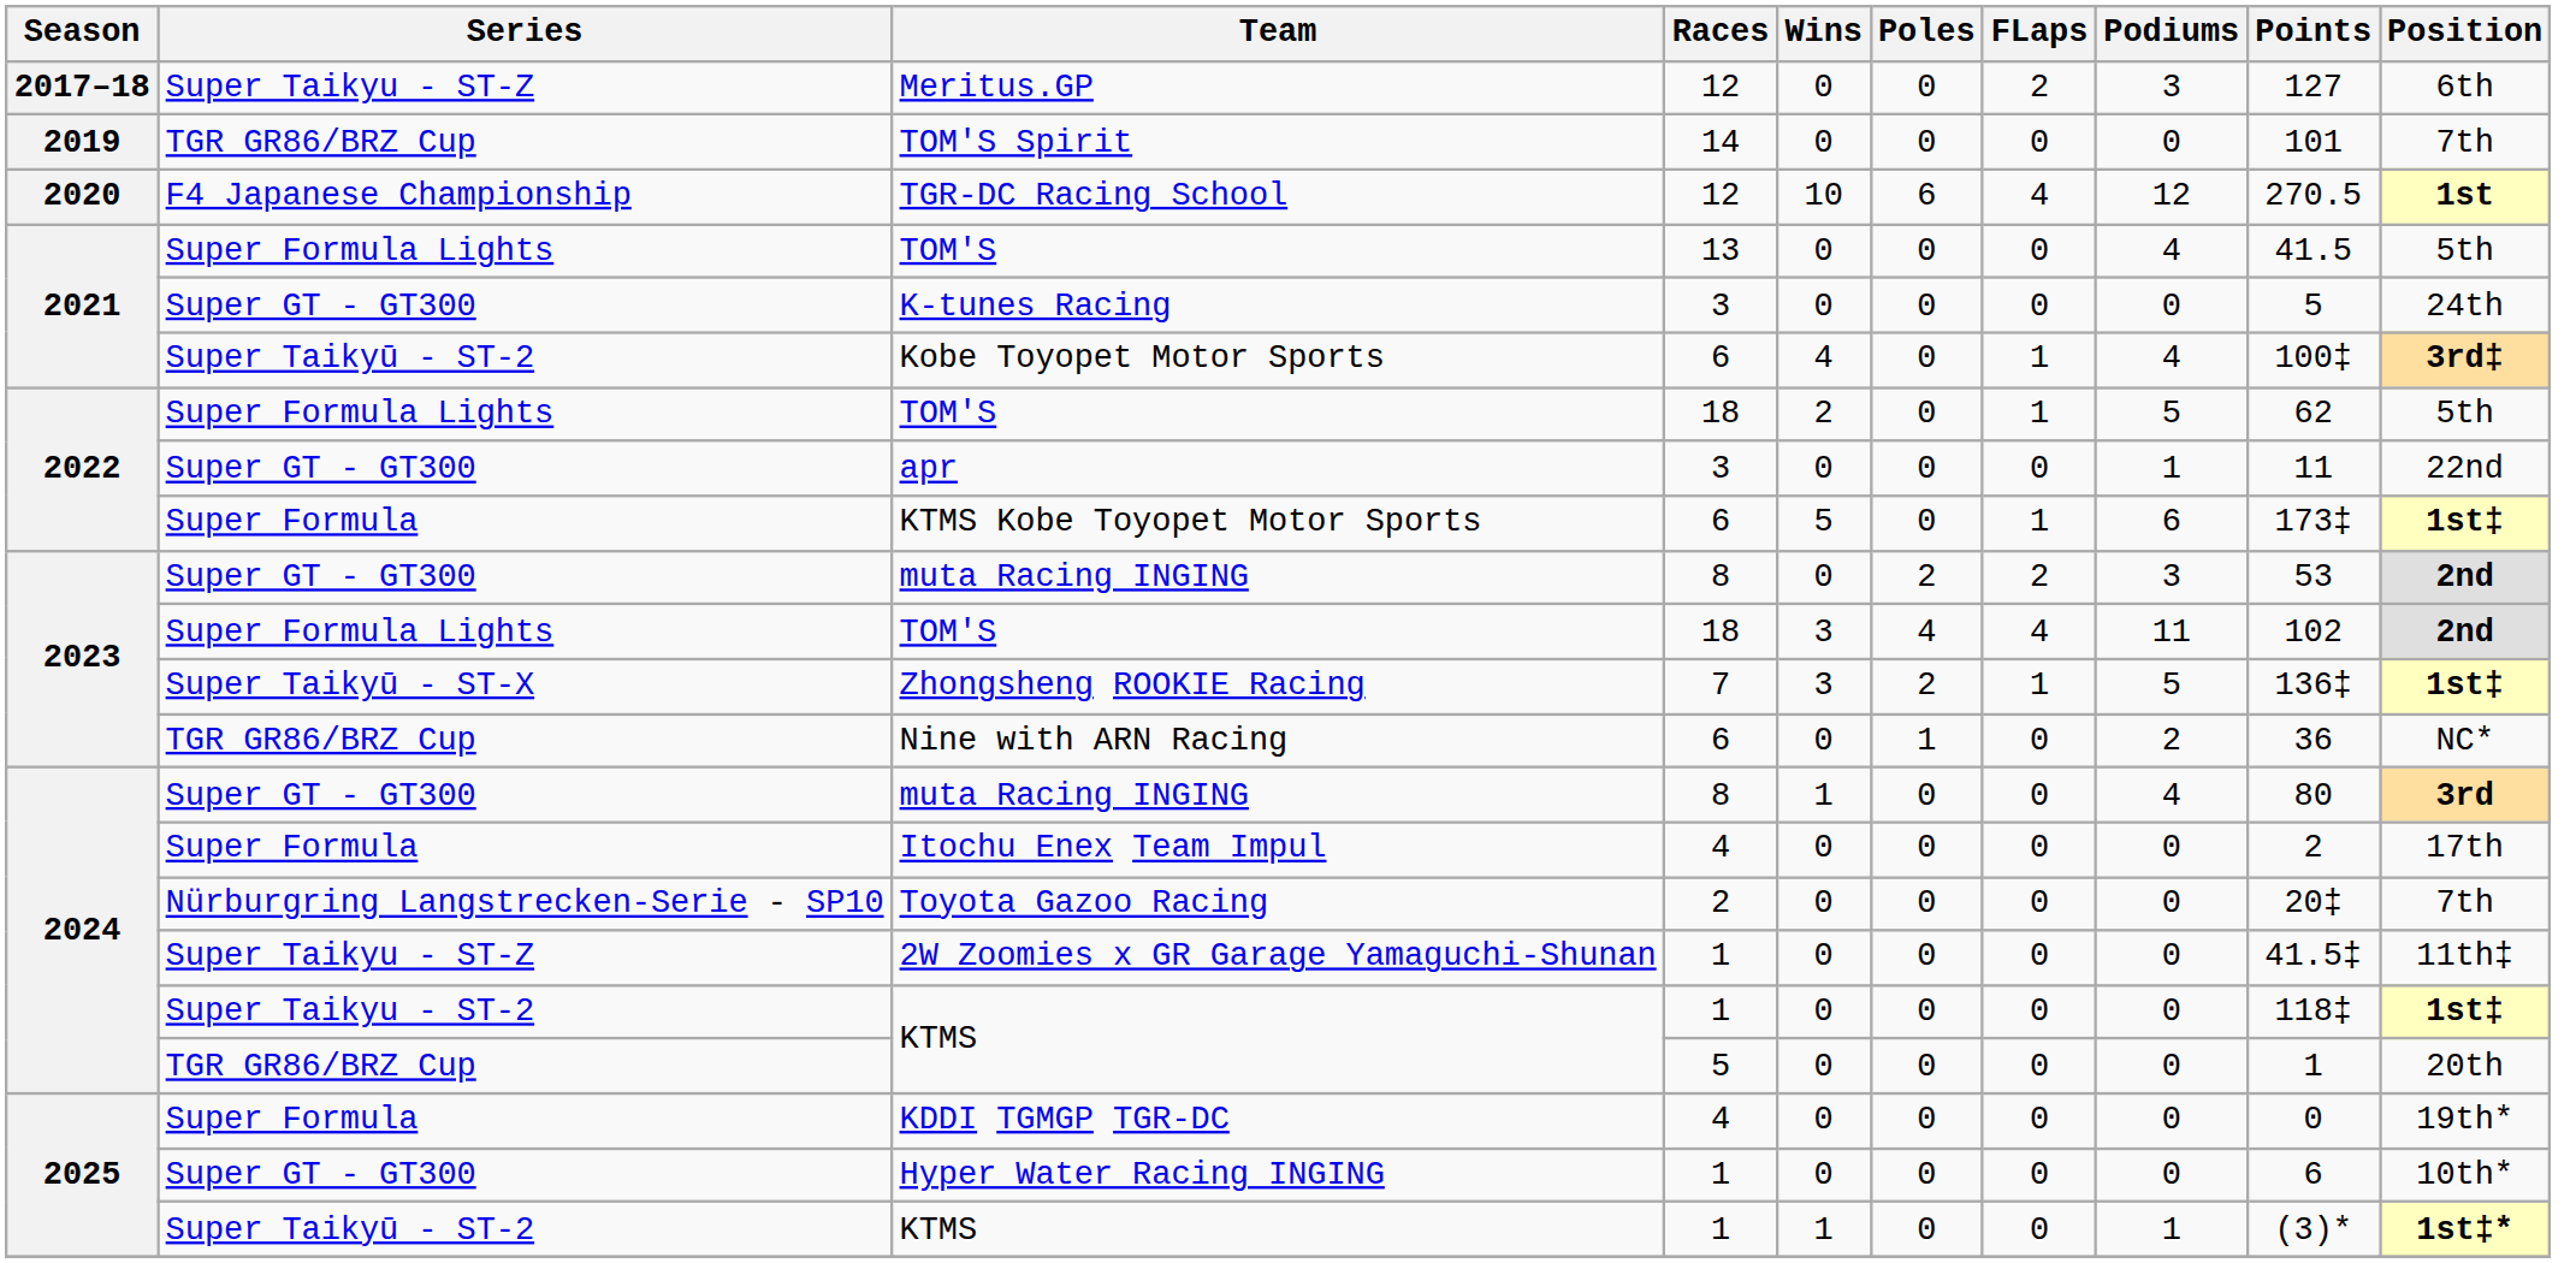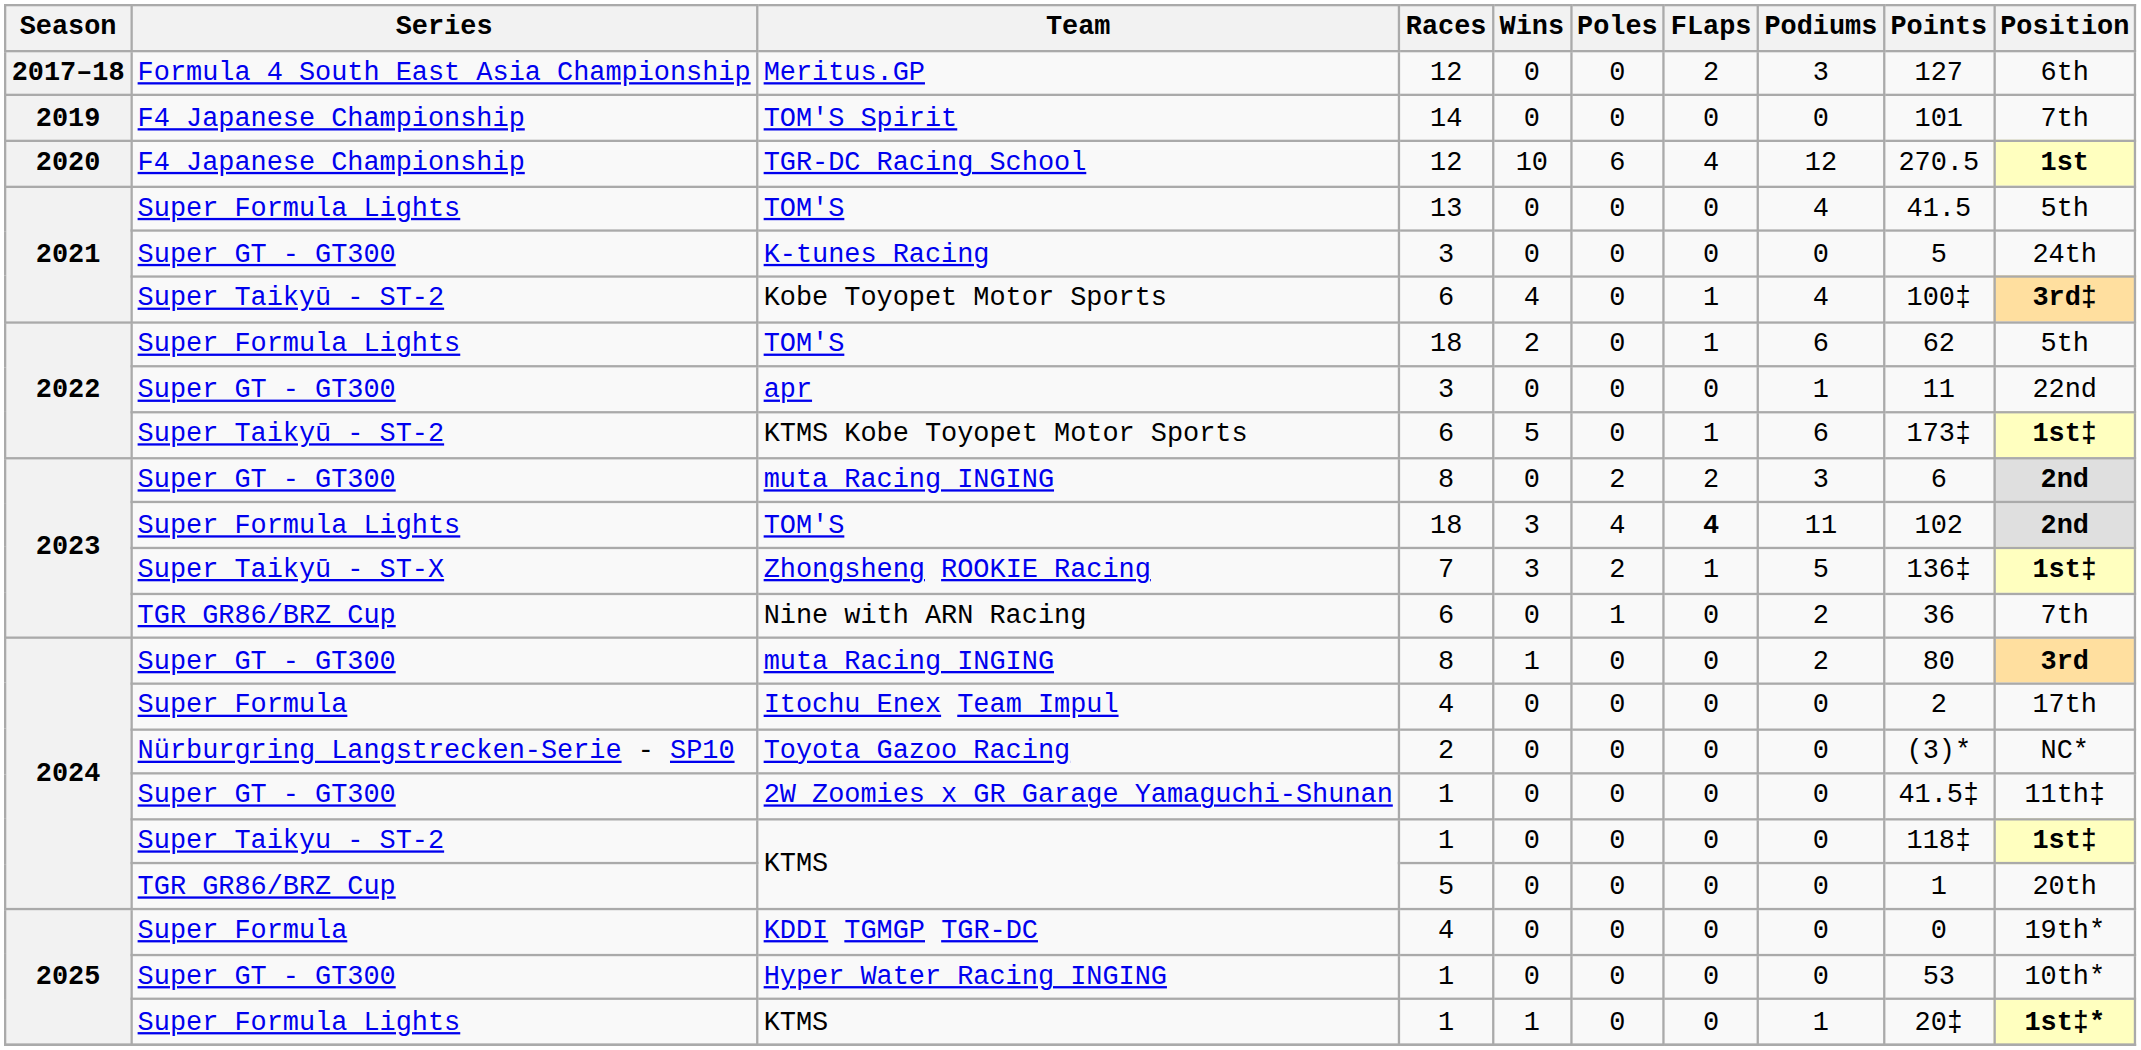Meritus.GP | Series: Super Taikyu - ST-Z -> Formula 4 South East Asia Championship
TOM'S Spirit | Series: TGR GR86/BRZ Cup -> F4 Japanese Championship
2022 / TOM'S | Podiums: 5 -> 6
KTMS Kobe Toyopet Motor Sports | Series: Super Formula -> Super Taikyū - ST-2
2023 / muta Racing INGING | Points: 53 -> 6
2023 / TOM'S | FLaps: normal -> bold
Nine with ARN Racing | Position: NC* -> 7th
2024 / muta Racing INGING | Podiums: 4 -> 2
Toyota Gazoo Racing | Points: 20‡ -> (3)*
Toyota Gazoo Racing | Position: 7th -> NC*
2W Zoomies x GR Garage Yamaguchi-Shunan | Series: Super Taikyu - ST-Z -> Super GT - GT300
Hyper Water Racing INGING | Points: 6 -> 53
2025 / KTMS | Series: Super Taikyū - ST-2 -> Super Formula Lights
2025 / KTMS | Points: (3)* -> 20‡
